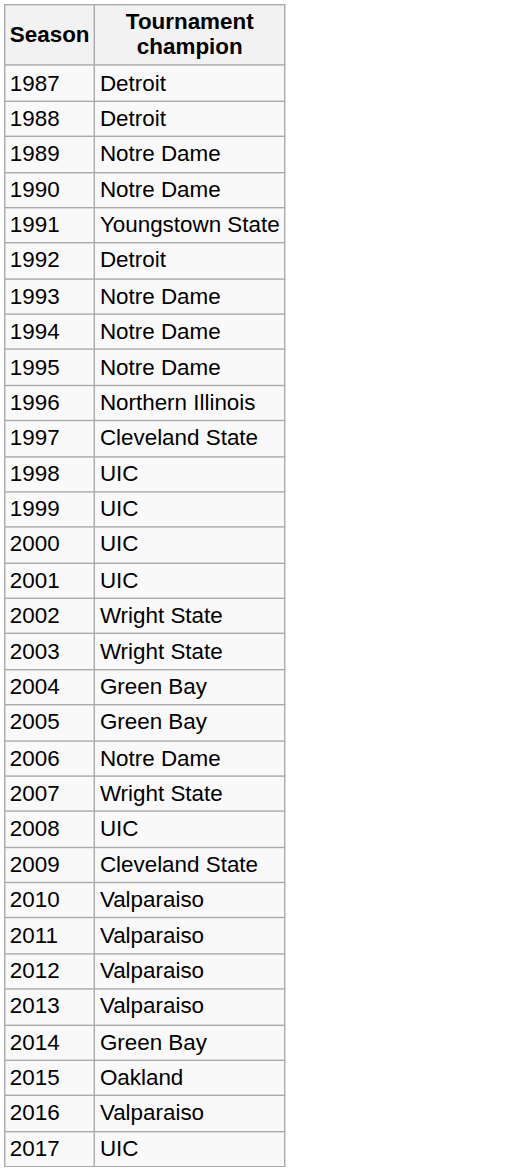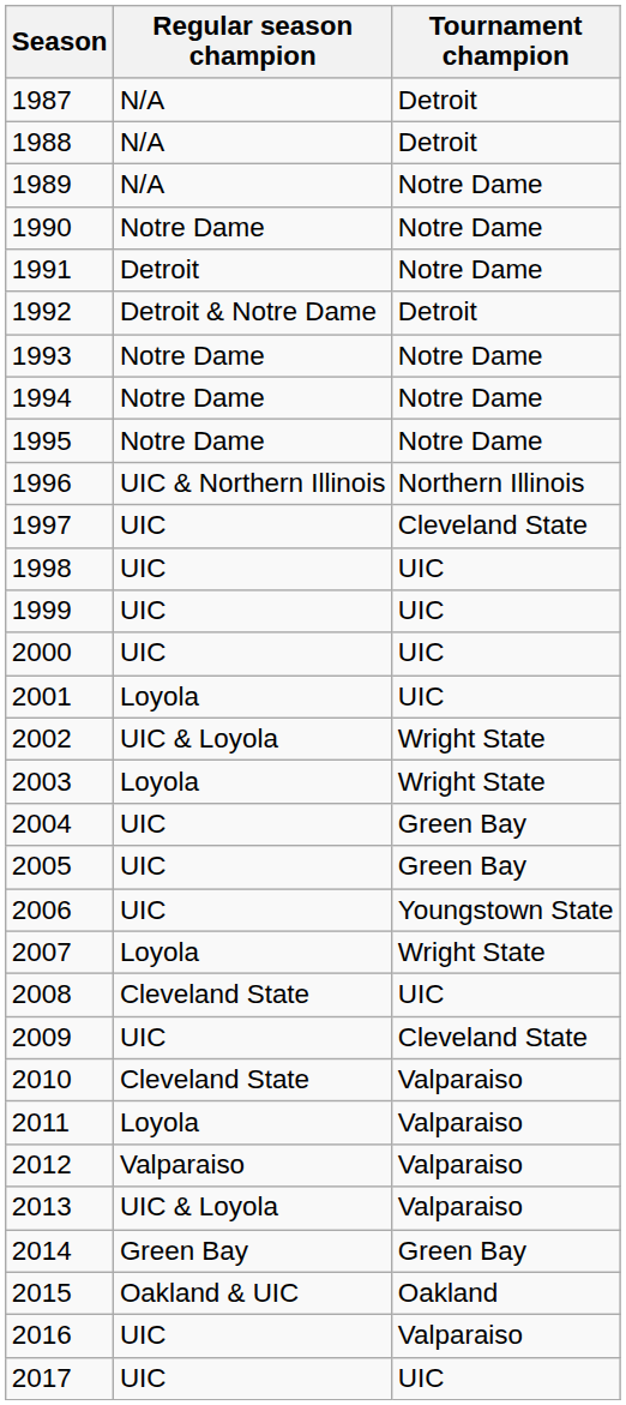+ column: Regular season champion | N/A | N/A | N/A | Notre Dame | Detroit | Detroit & Notre Dame | Notre Dame | Notre Dame | Notre Dame | UIC & Northern Illinois | UIC | UIC | UIC | UIC | Loyola | UIC & Loyola | Loyola | UIC | UIC | UIC | Loyola | Cleveland State | UIC | Cleveland State | Loyola | Valparaiso | UIC & Loyola | Green Bay | Oakland & UIC | UIC | UIC
1991 | Tournament champion: Youngstown State -> Notre Dame
2006 | Tournament champion: Notre Dame -> Youngstown State
